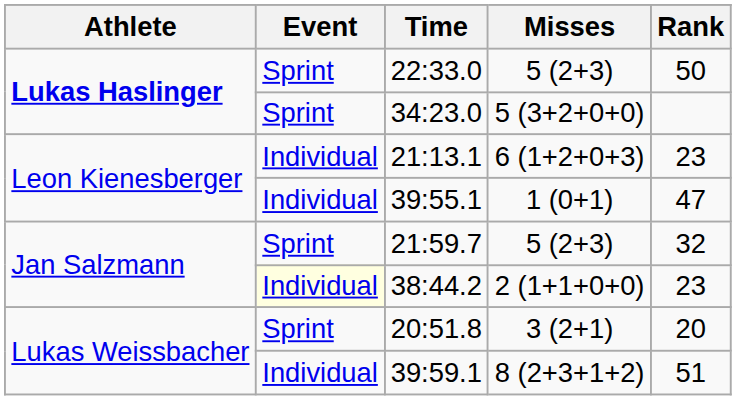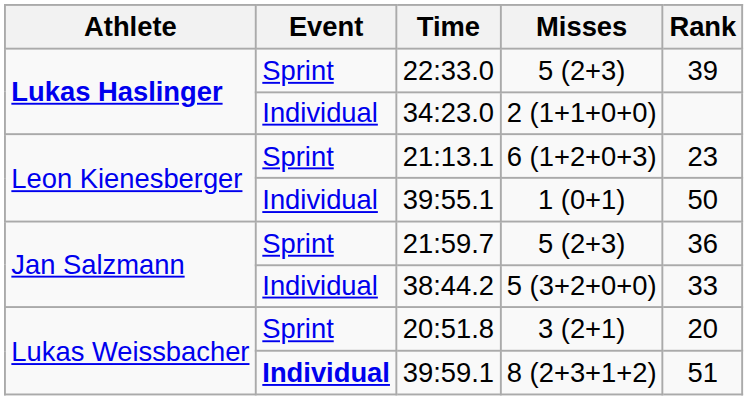22:33.0 | Rank: 50 -> 39
34:23.0 | Event: Sprint -> Individual
34:23.0 | Misses: 5 (3+2+0+0) -> 2 (1+1+0+0)
21:13.1 | Event: Individual -> Sprint
39:55.1 | Rank: 47 -> 50
21:59.7 | Rank: 32 -> 36
38:44.2 | Event: lightyellow background -> no background
38:44.2 | Misses: 2 (1+1+0+0) -> 5 (3+2+0+0)
38:44.2 | Rank: 23 -> 33
39:59.1 | Event: normal -> bold
